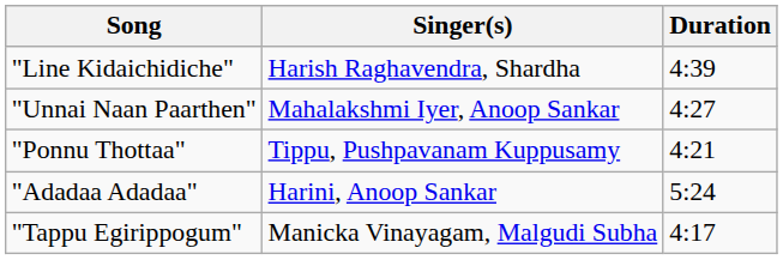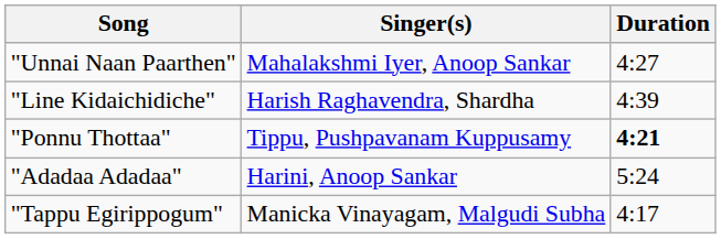rows swapped: "Line Kidaichidiche" <-> "Unnai Naan Paarthen"
"Ponnu Thottaa" | Duration: normal -> bold
